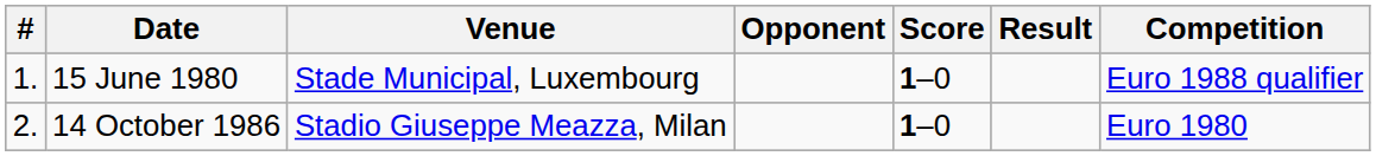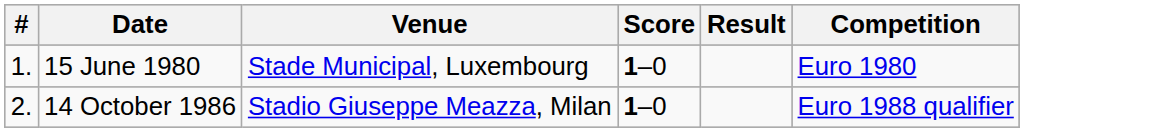- column: Opponent
15 June 1980 | Competition: Euro 1988 qualifier -> Euro 1980
14 October 1986 | Competition: Euro 1980 -> Euro 1988 qualifier
